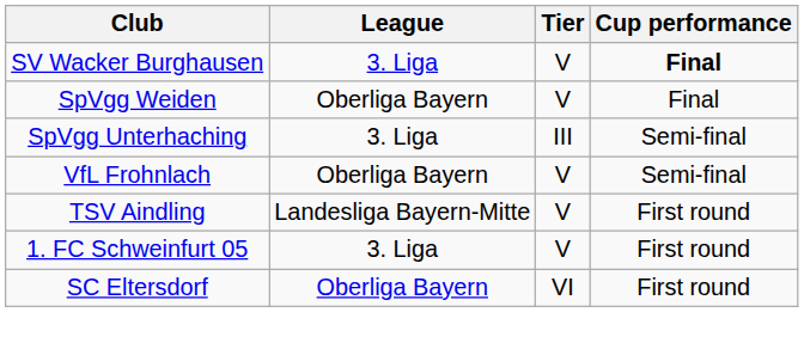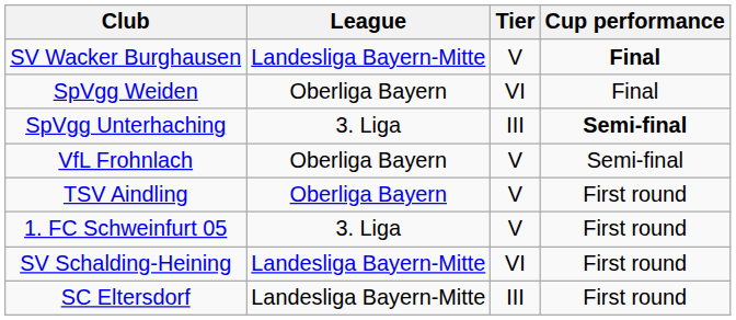SV Wacker Burghausen | League: 3. Liga -> Landesliga Bayern-Mitte
SpVgg Weiden | Tier: V -> VI
SpVgg Unterhaching | Cup performance: normal -> bold
TSV Aindling | League: Landesliga Bayern-Mitte -> Oberliga Bayern
+ row: SV Schalding-Heining | Landesliga Bayern-Mitte | VI | First round
SC Eltersdorf | League: Oberliga Bayern -> Landesliga Bayern-Mitte
SC Eltersdorf | Tier: VI -> III
